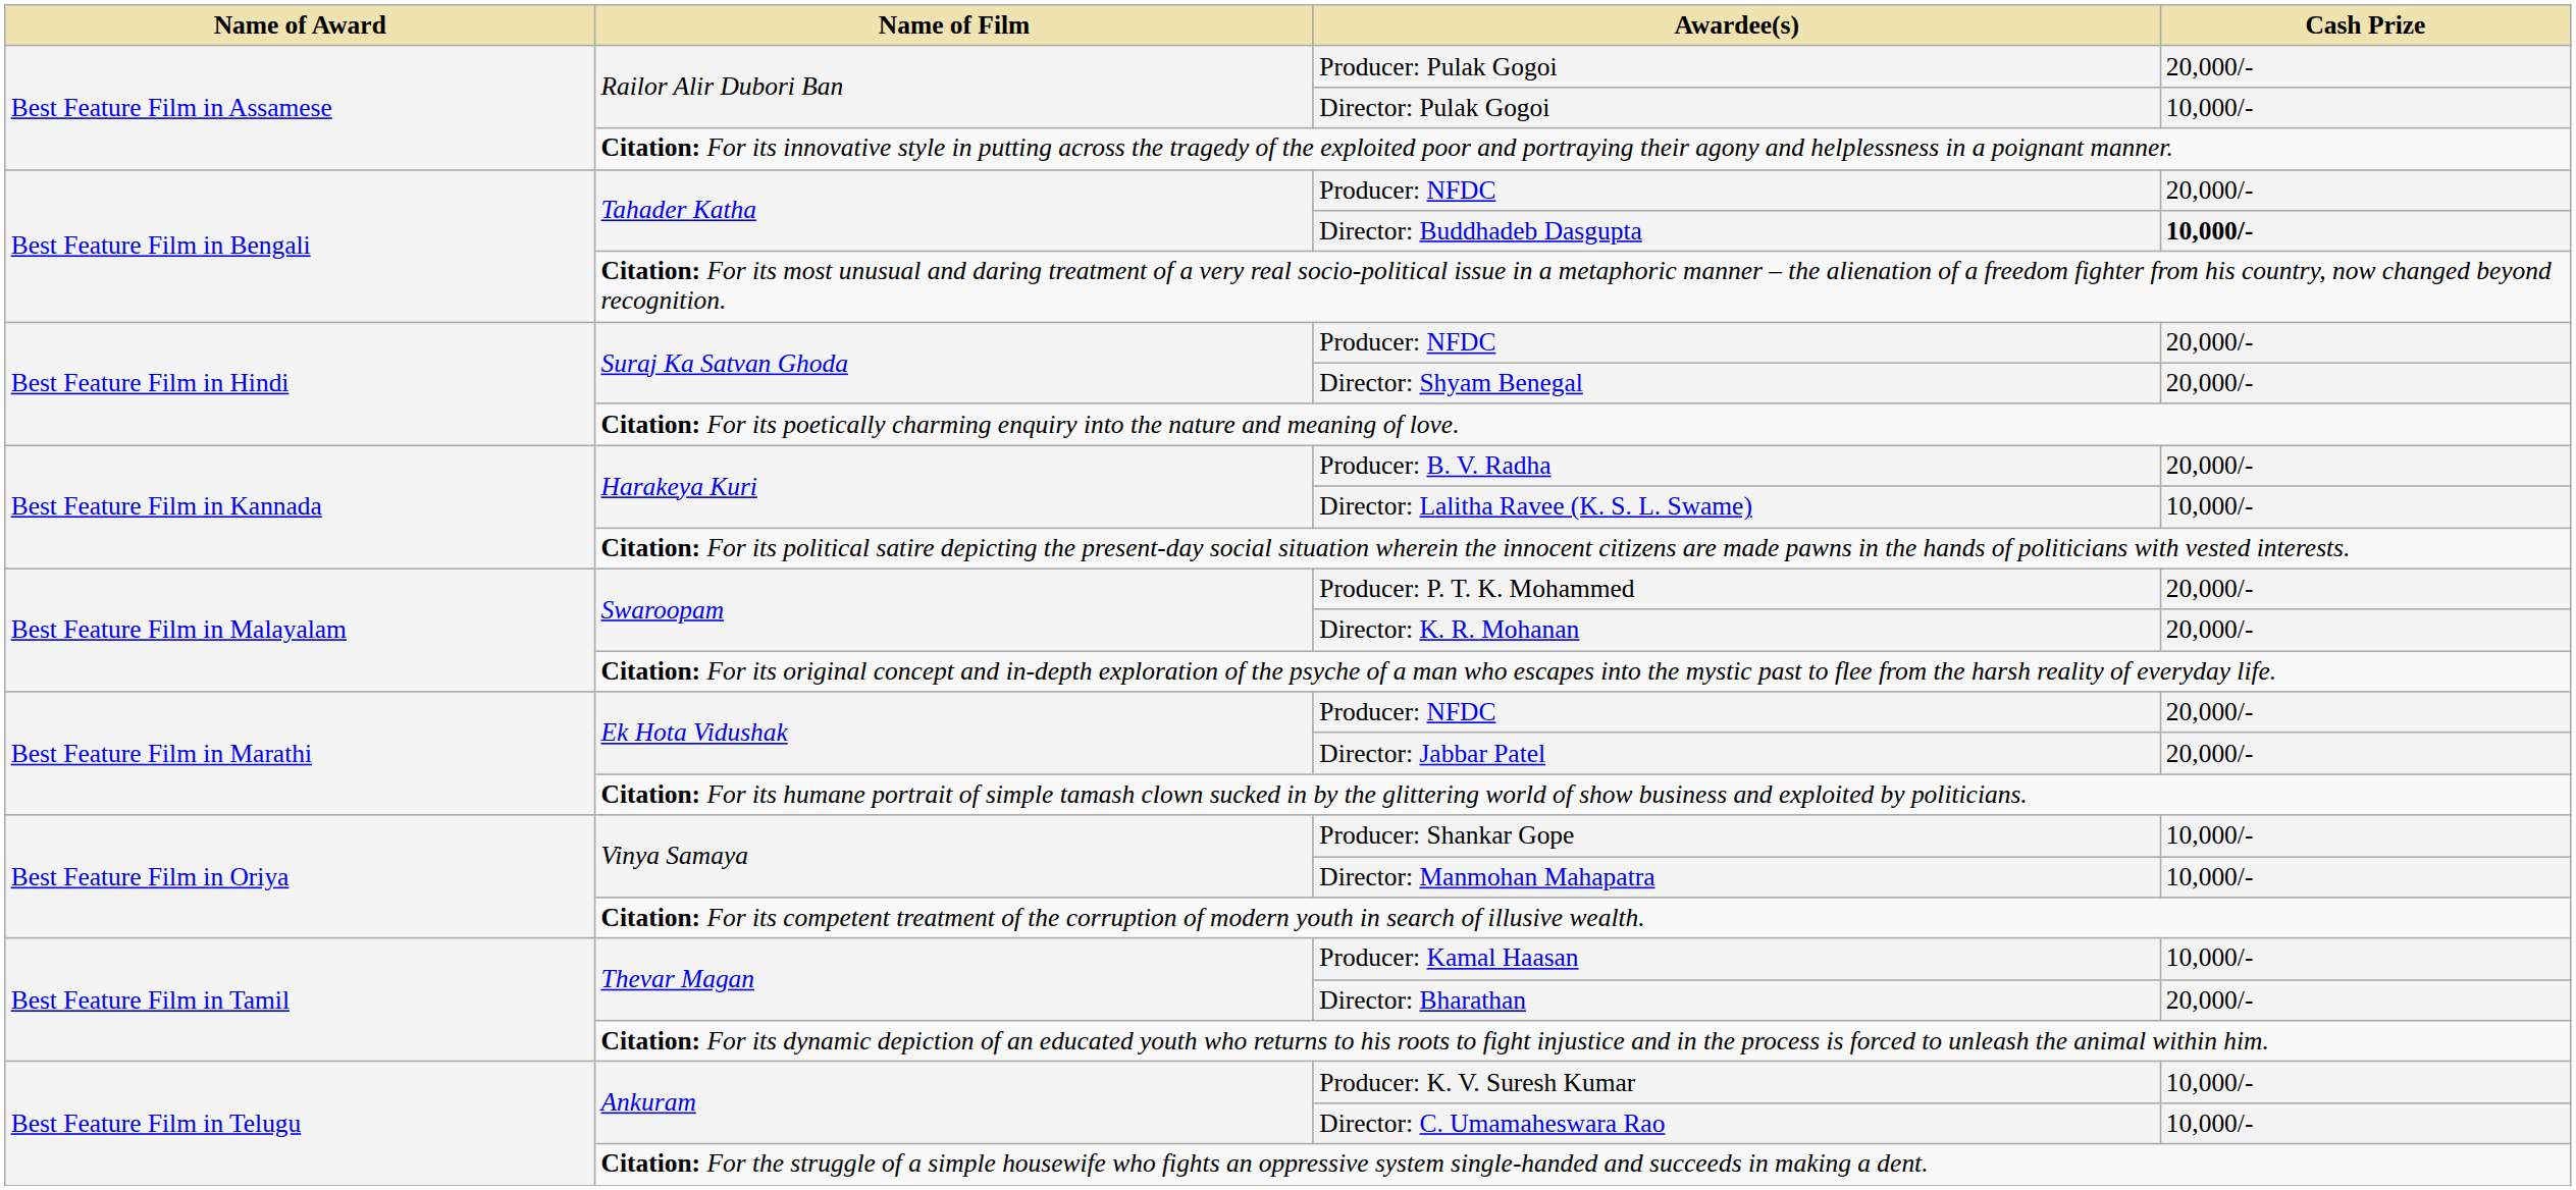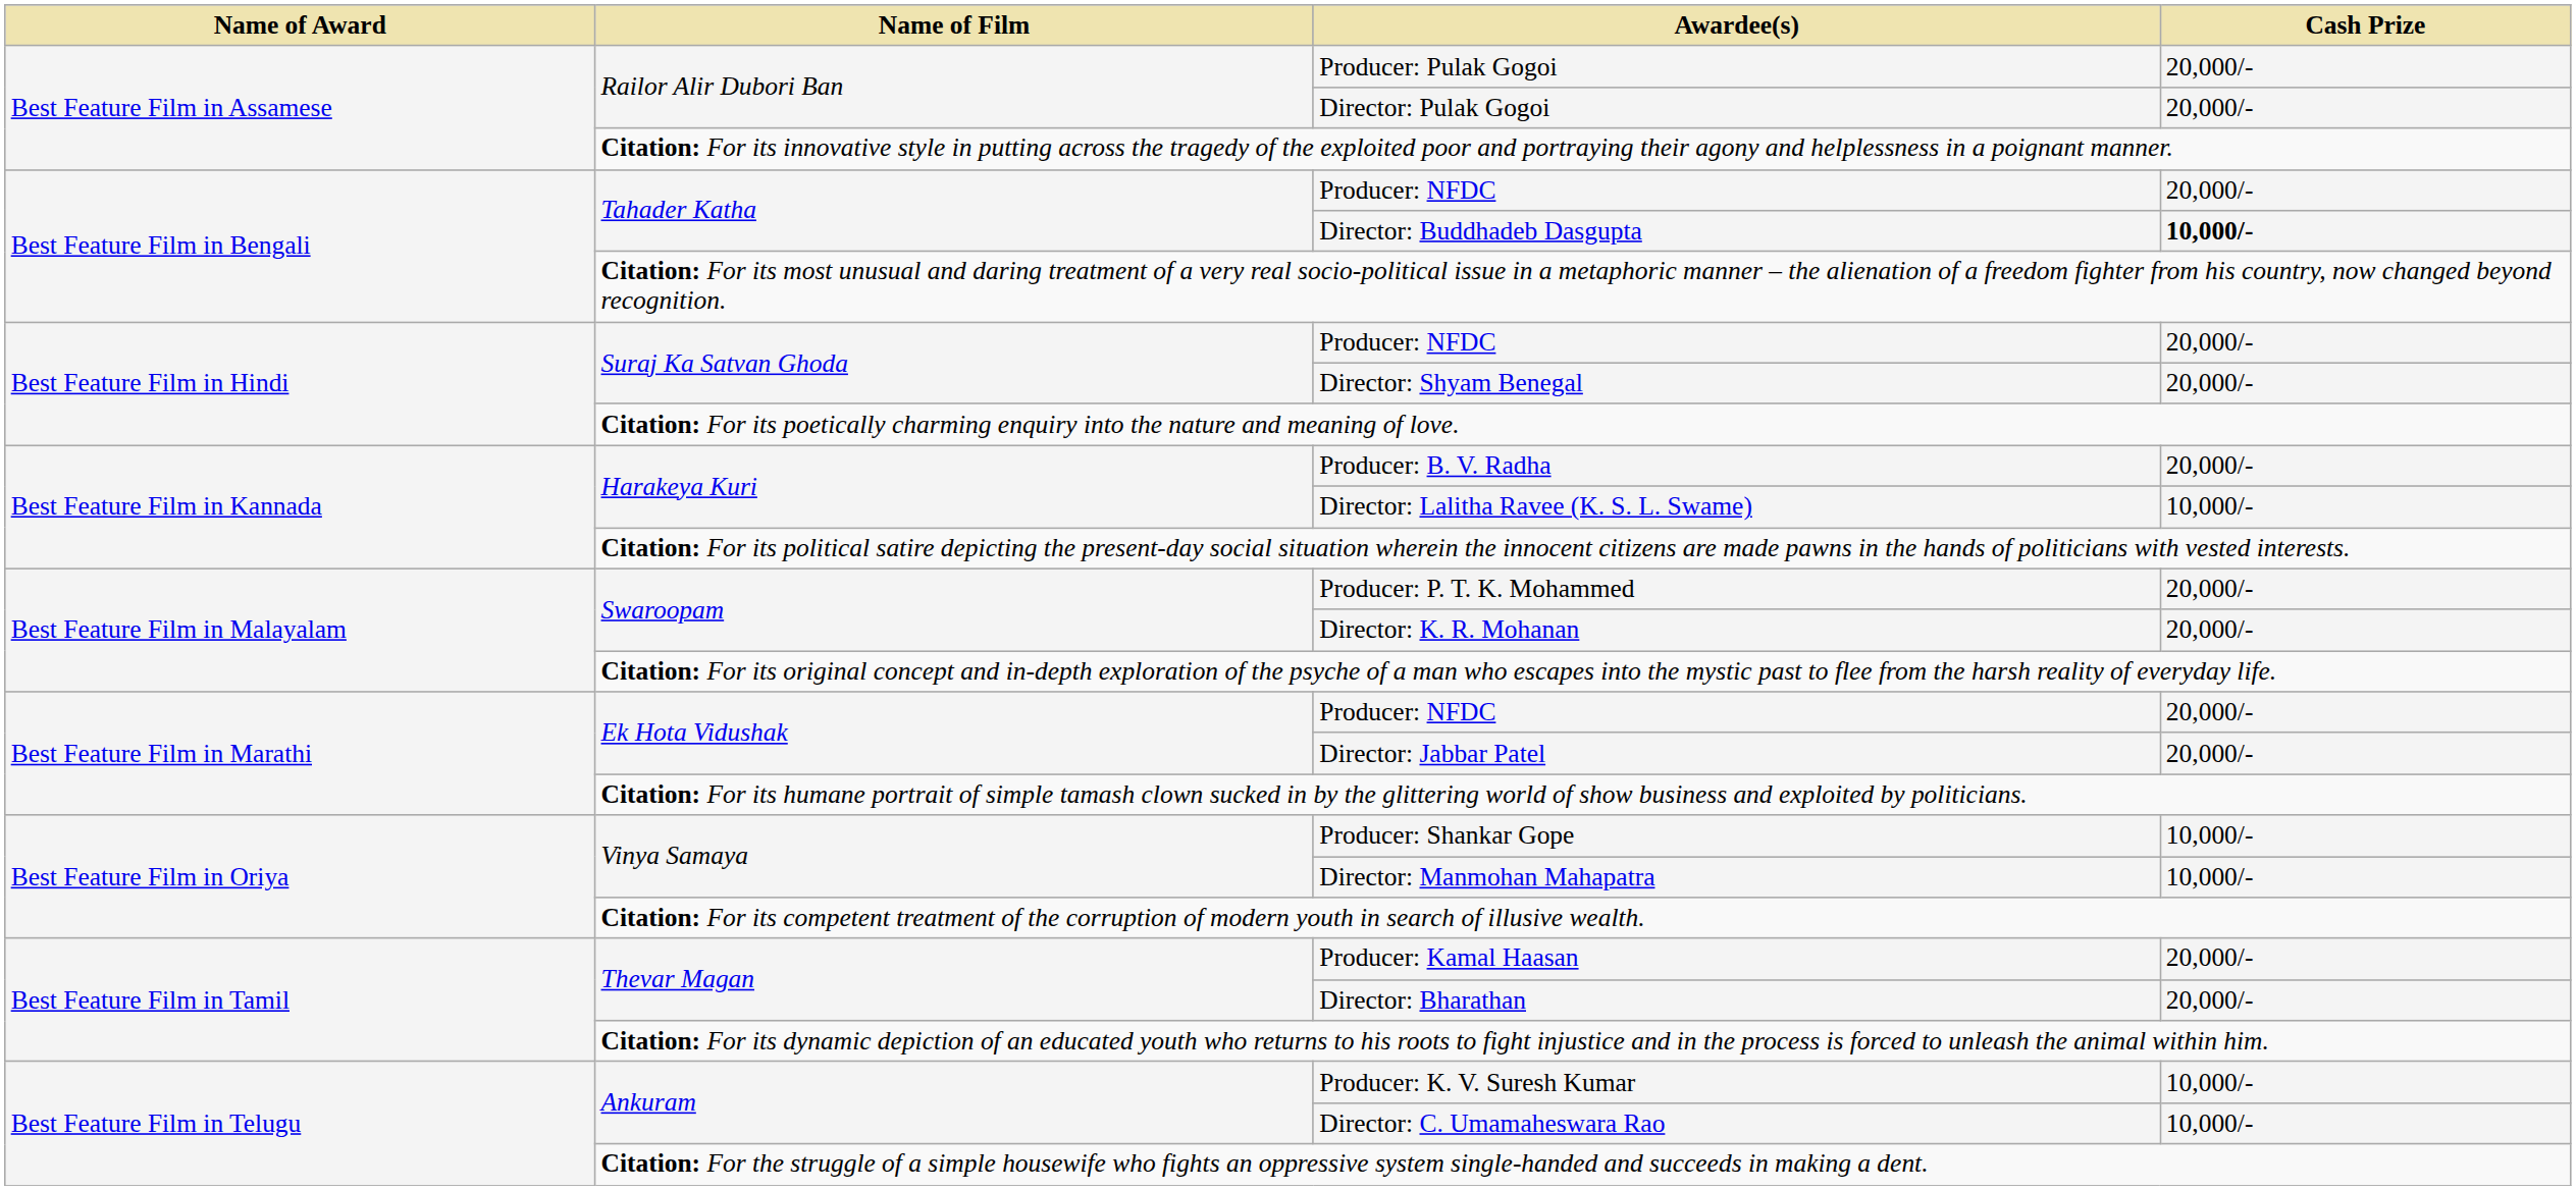Director: Pulak Gogoi | Cash Prize: 10,000/- -> 20,000/-
Producer: Kamal Haasan | Cash Prize: 10,000/- -> 20,000/-
